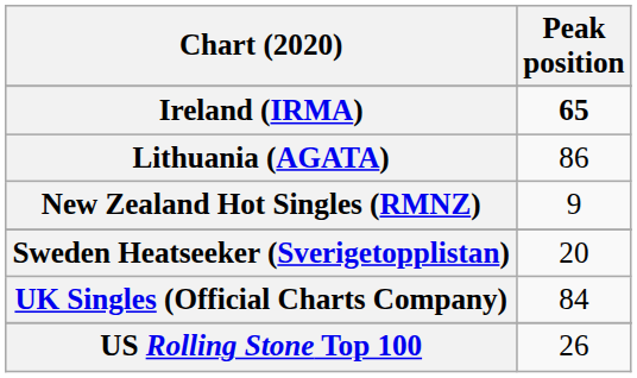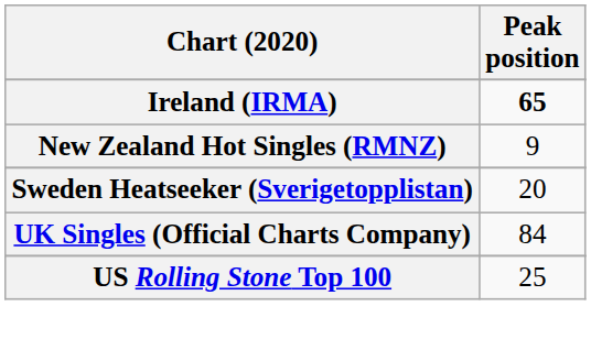- row: Lithuania (AGATA) | 86
US Rolling Stone Top 100 | Peak position: 26 -> 25
